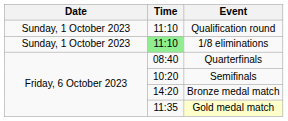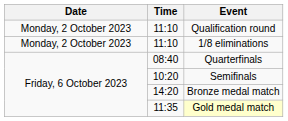Qualification round | Date: Sunday, 1 October 2023 -> Monday, 2 October 2023
1/8 eliminations | Date: Sunday, 1 October 2023 -> Monday, 2 October 2023
1/8 eliminations | Time: lightgreen background -> no background
